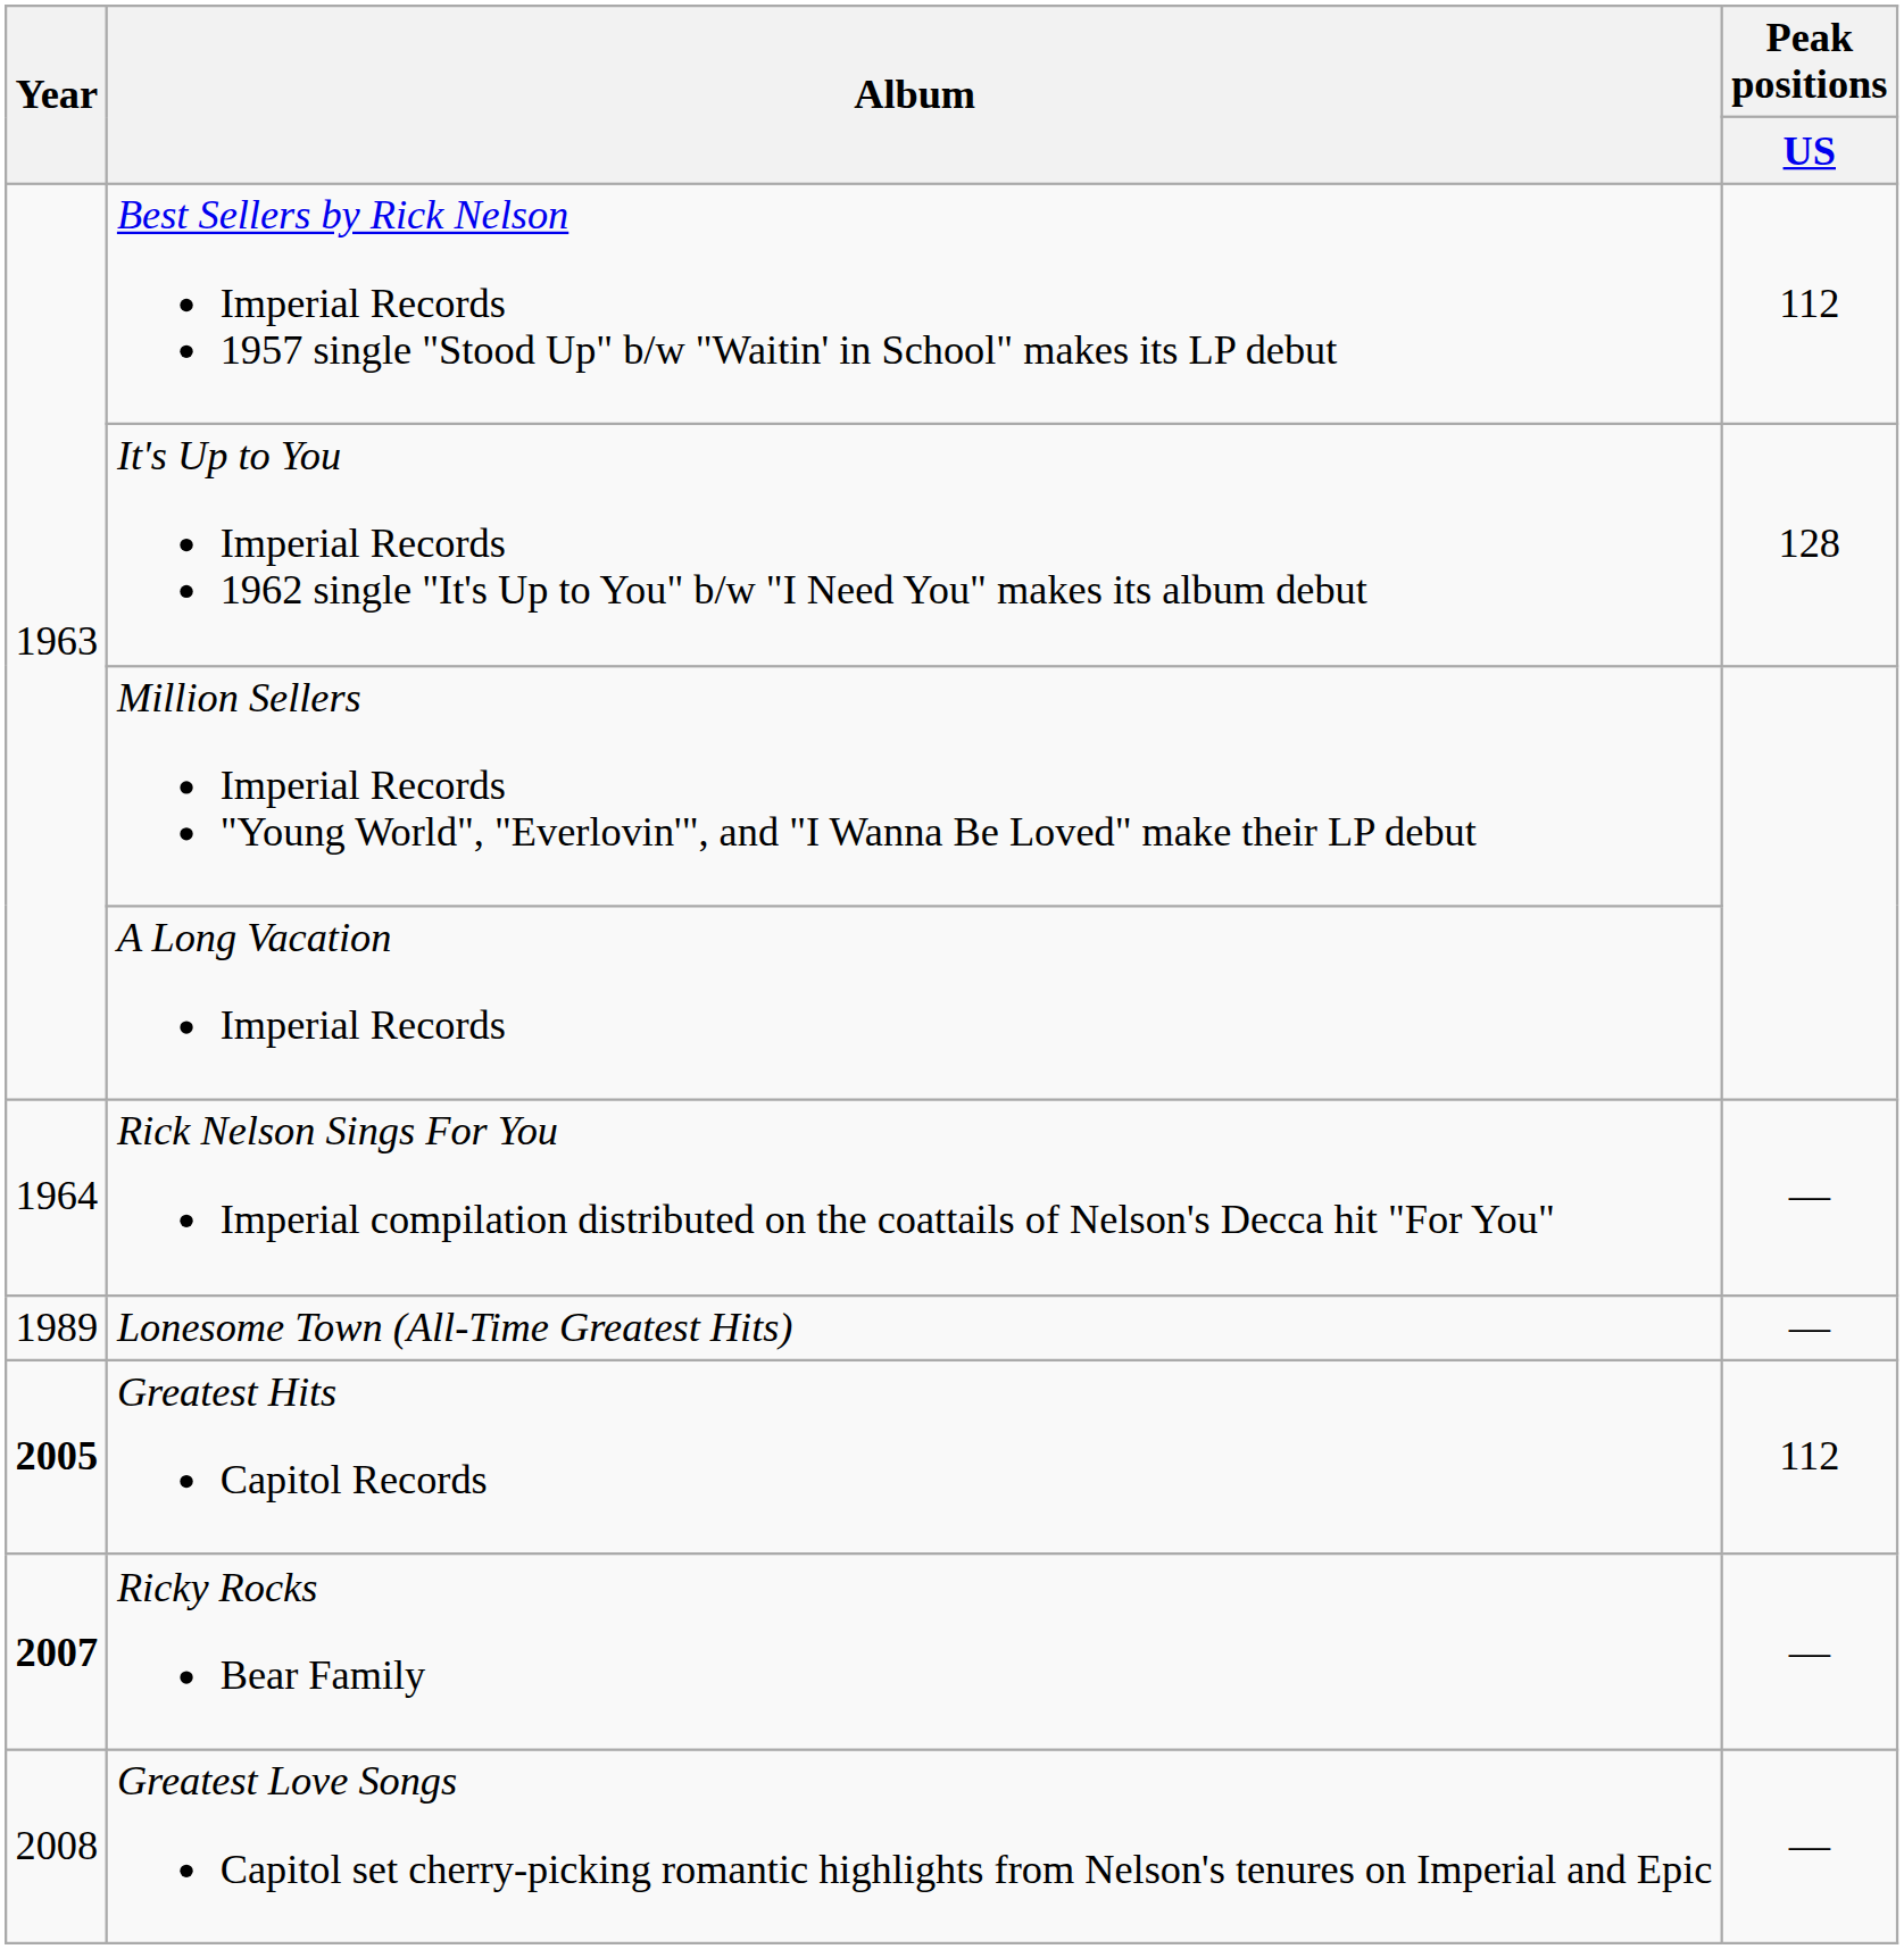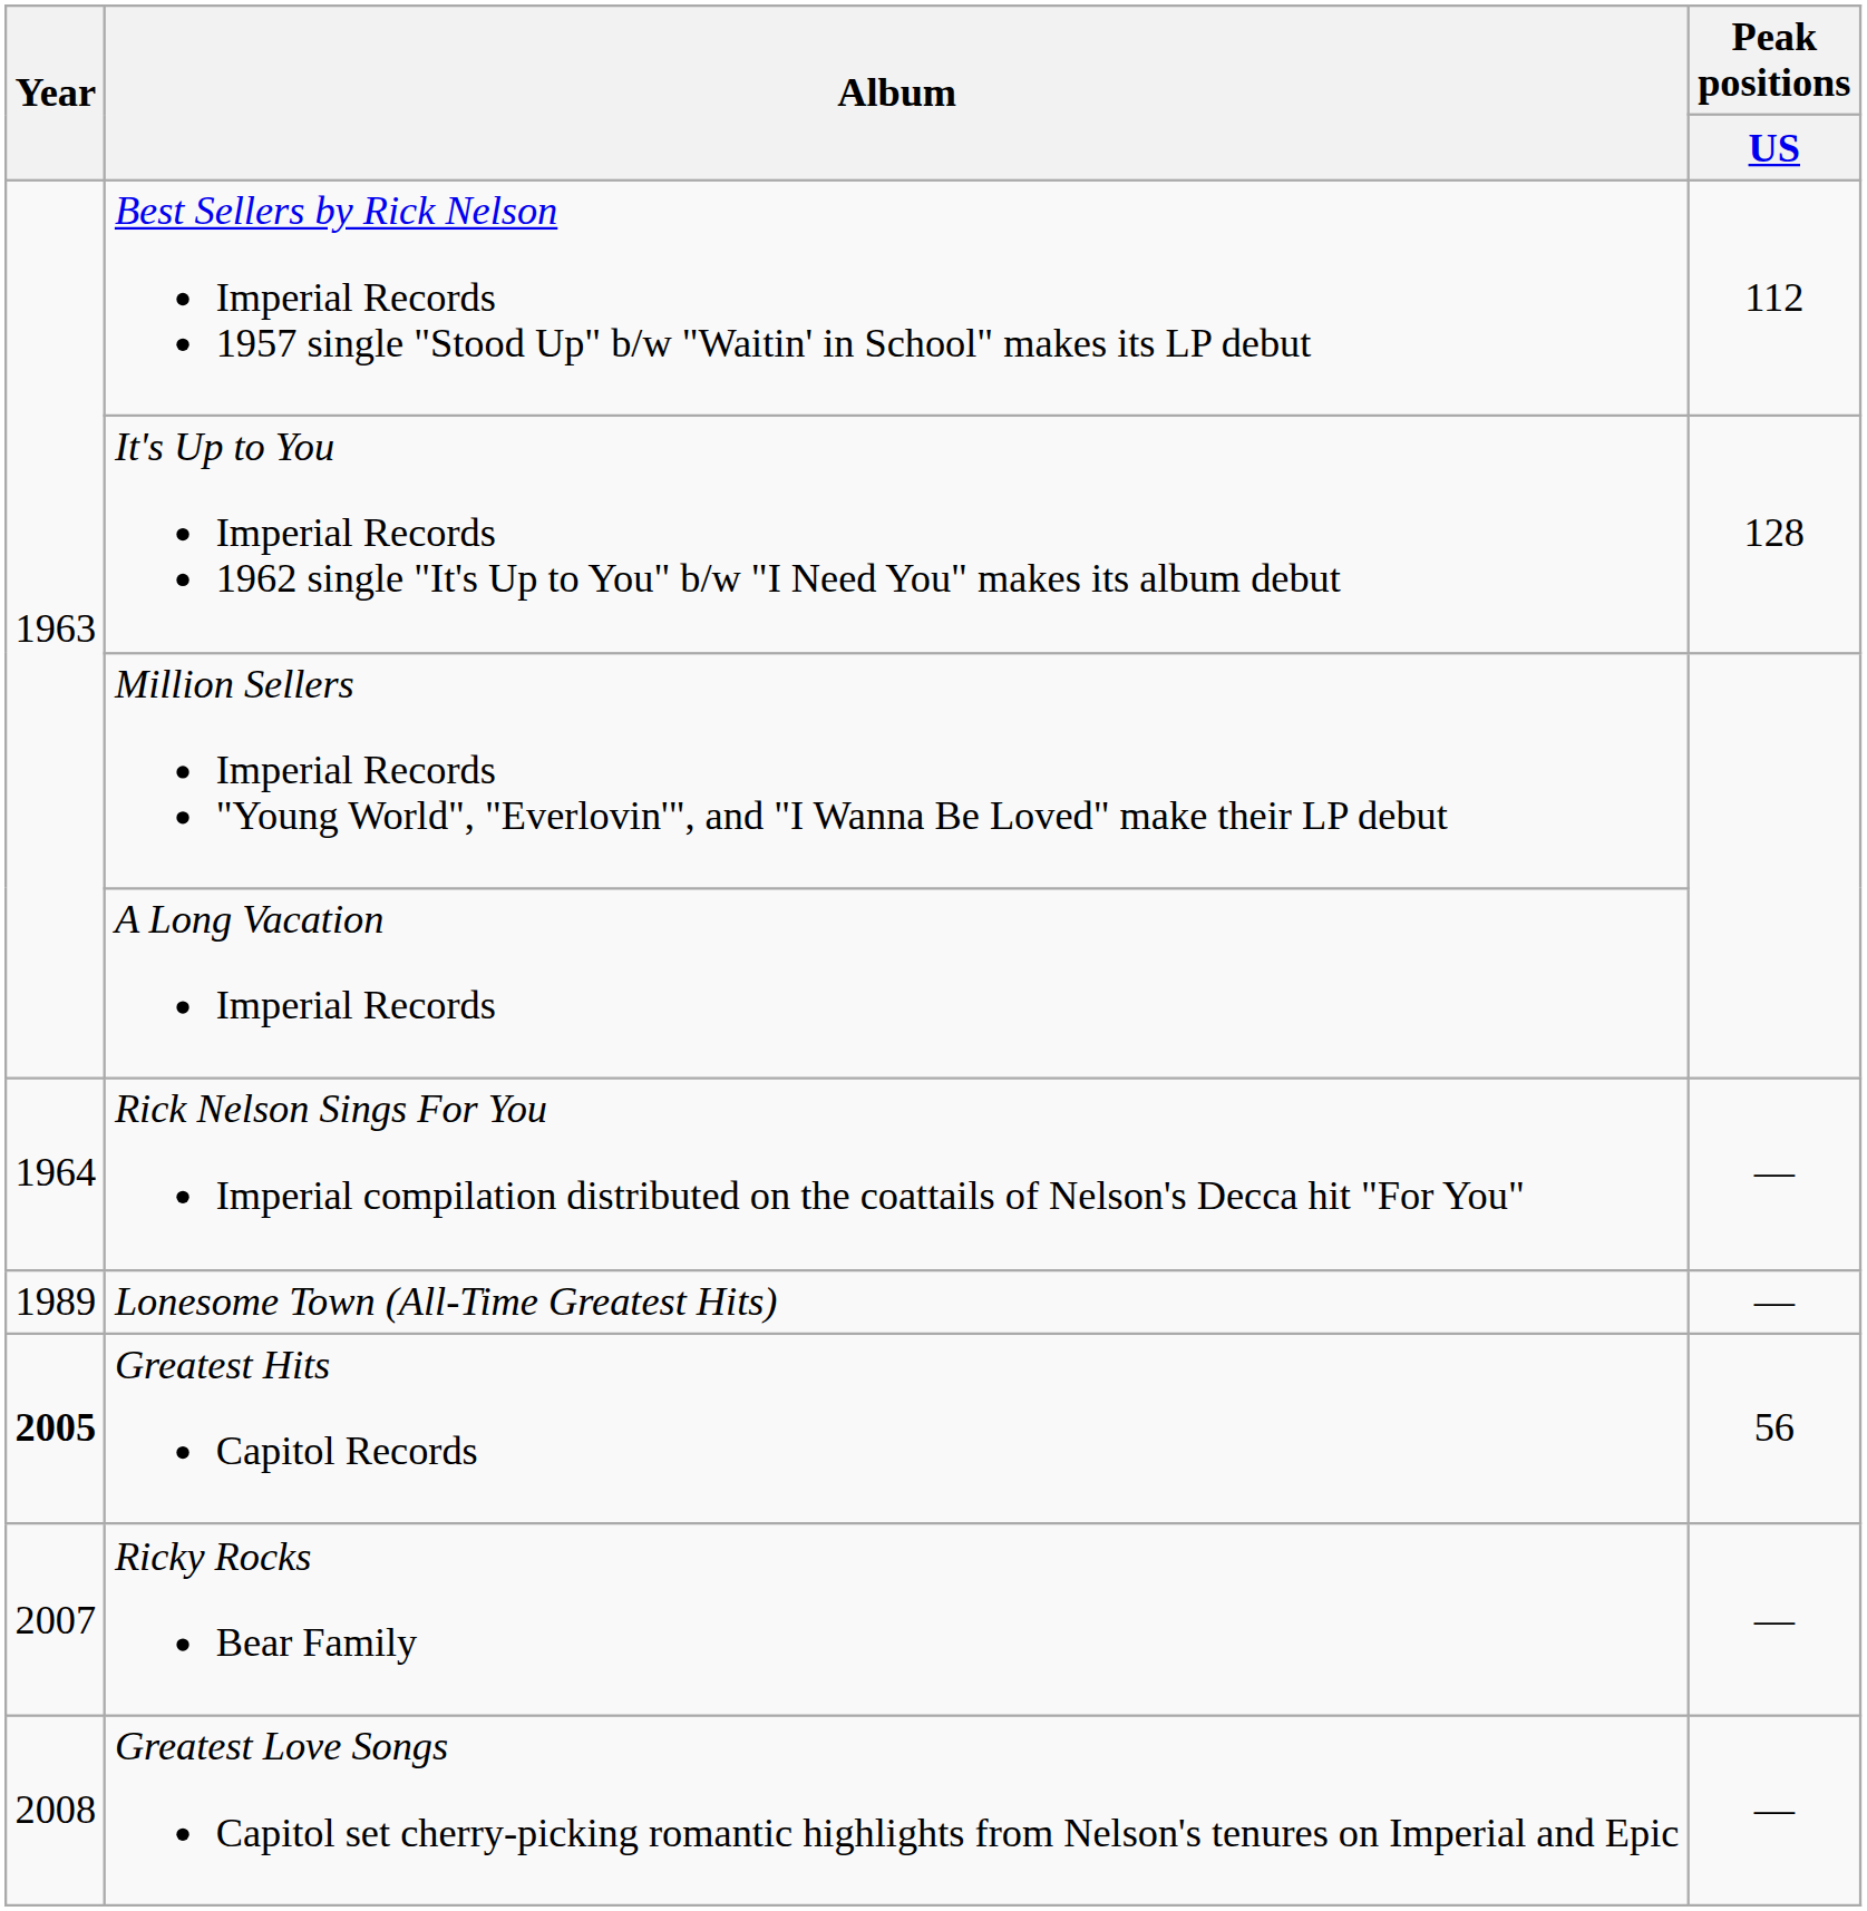Greatest Hits Capitol Records | Peak positions / US: 112 -> 56
Ricky Rocks Bear Family | Year: bold -> normal
